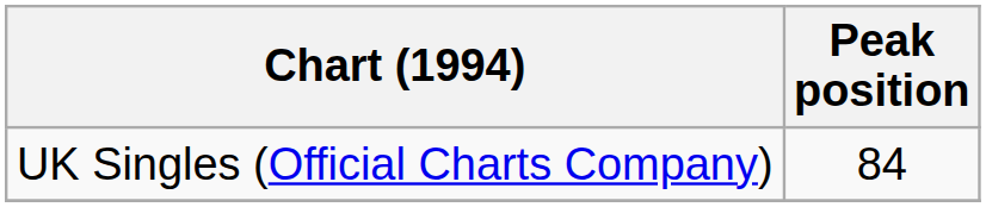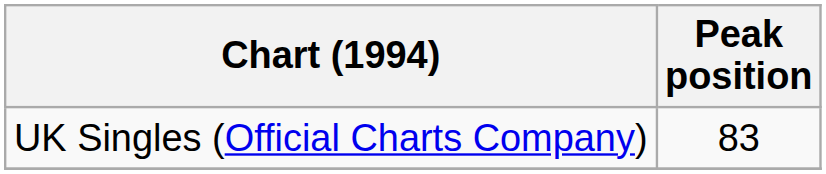UK Singles (Official Charts Company) | Peak position: 84 -> 83
